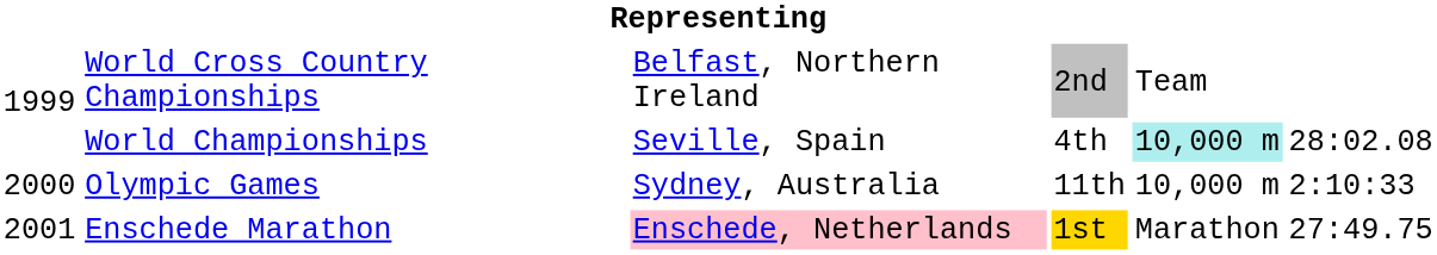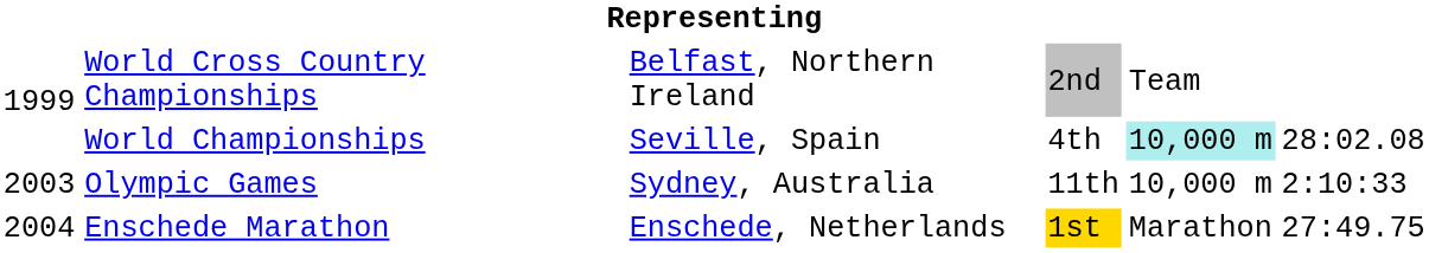Olympic Games | column 1: 2000 -> 2003
Enschede Marathon | column 1: 2001 -> 2004
Enschede Marathon | column 3: pink background -> no background
